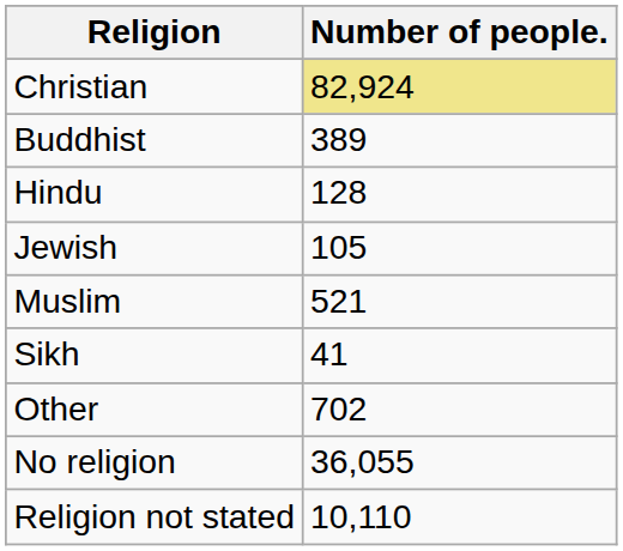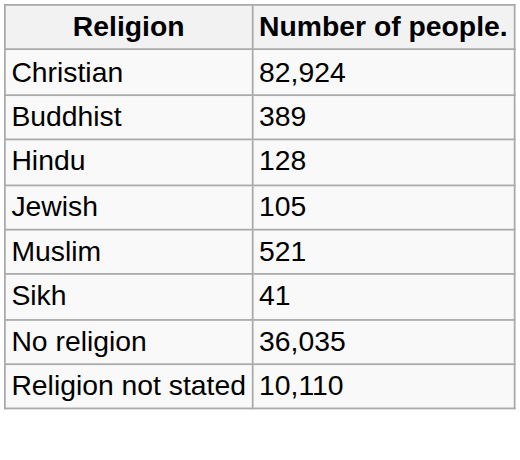Christian | Number of people.: khaki background -> no background
- row: Other | 702
No religion | Number of people.: 36,055 -> 36,035
